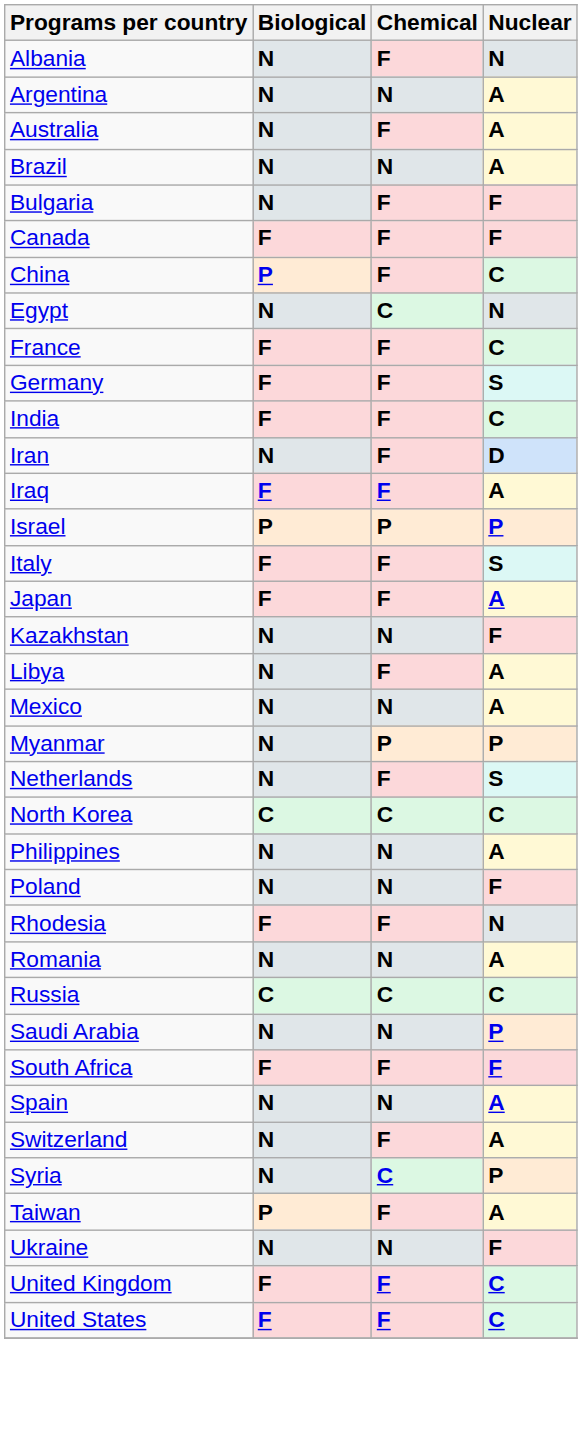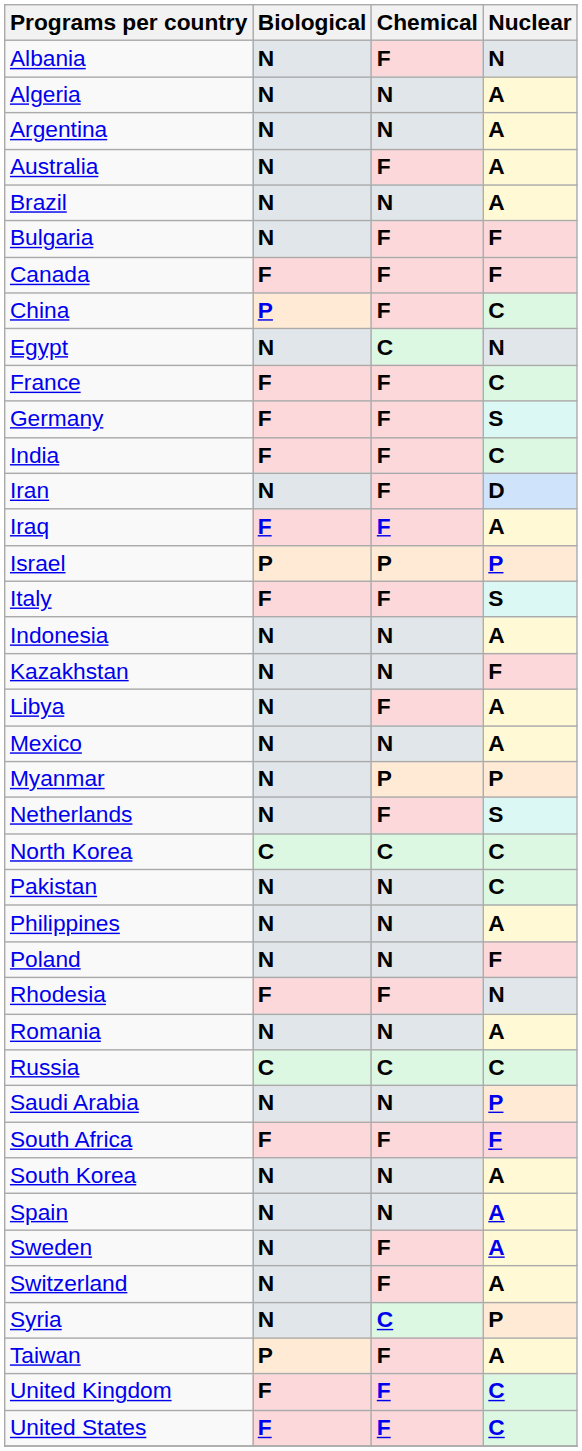+ row: Algeria | N | N | A
+ row: Indonesia | N | N | A
- row: Japan | F | F | A
+ row: Pakistan | N | N | C
+ row: South Korea | N | N | A
+ row: Sweden | N | F | A
- row: Ukraine | N | N | F
